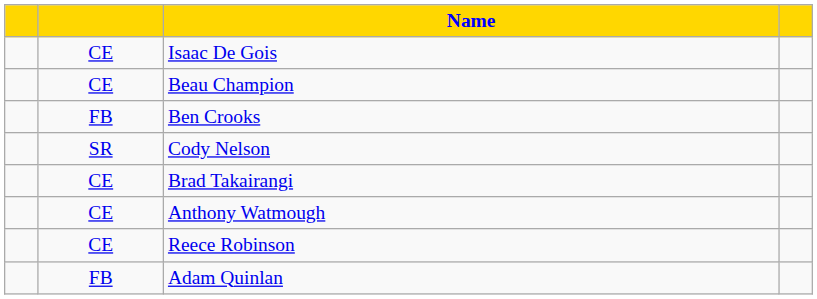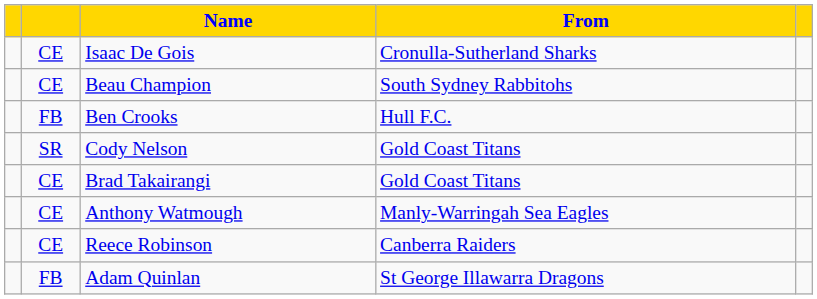+ column: From | Cronulla-Sutherland Sharks | South Sydney Rabbitohs | Hull F.C. | Gold Coast Titans | Gold Coast Titans | Manly-Warringah Sea Eagles | Canberra Raiders | St George Illawarra Dragons
